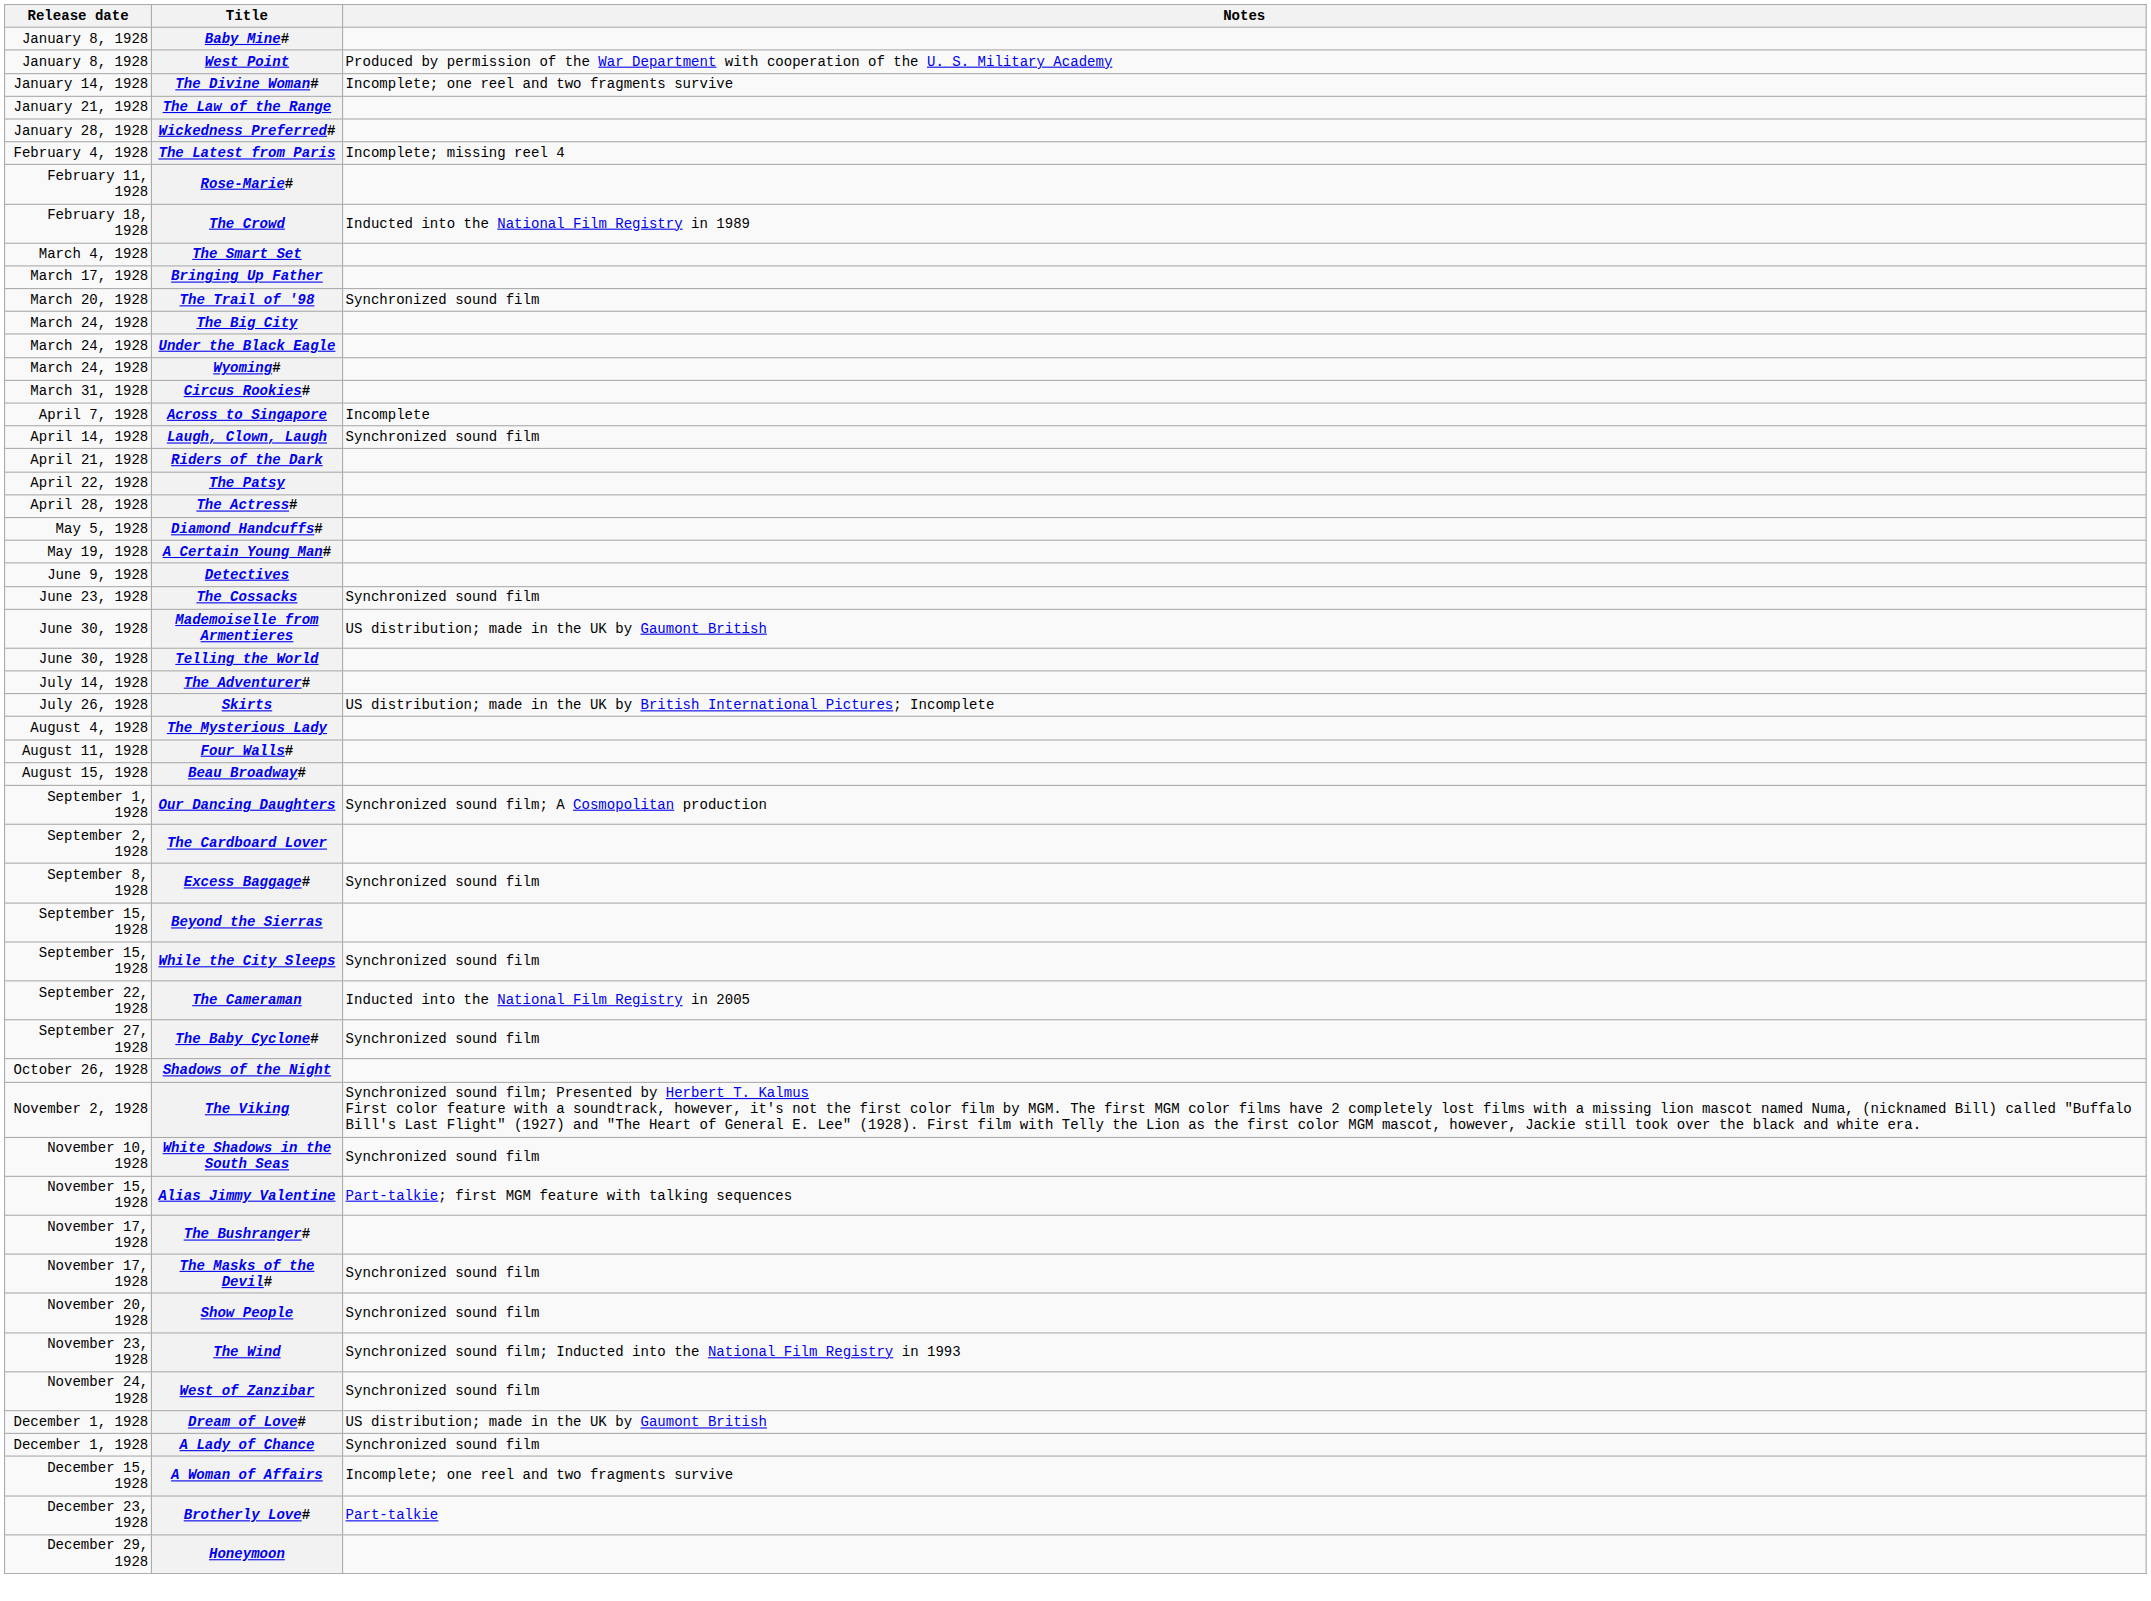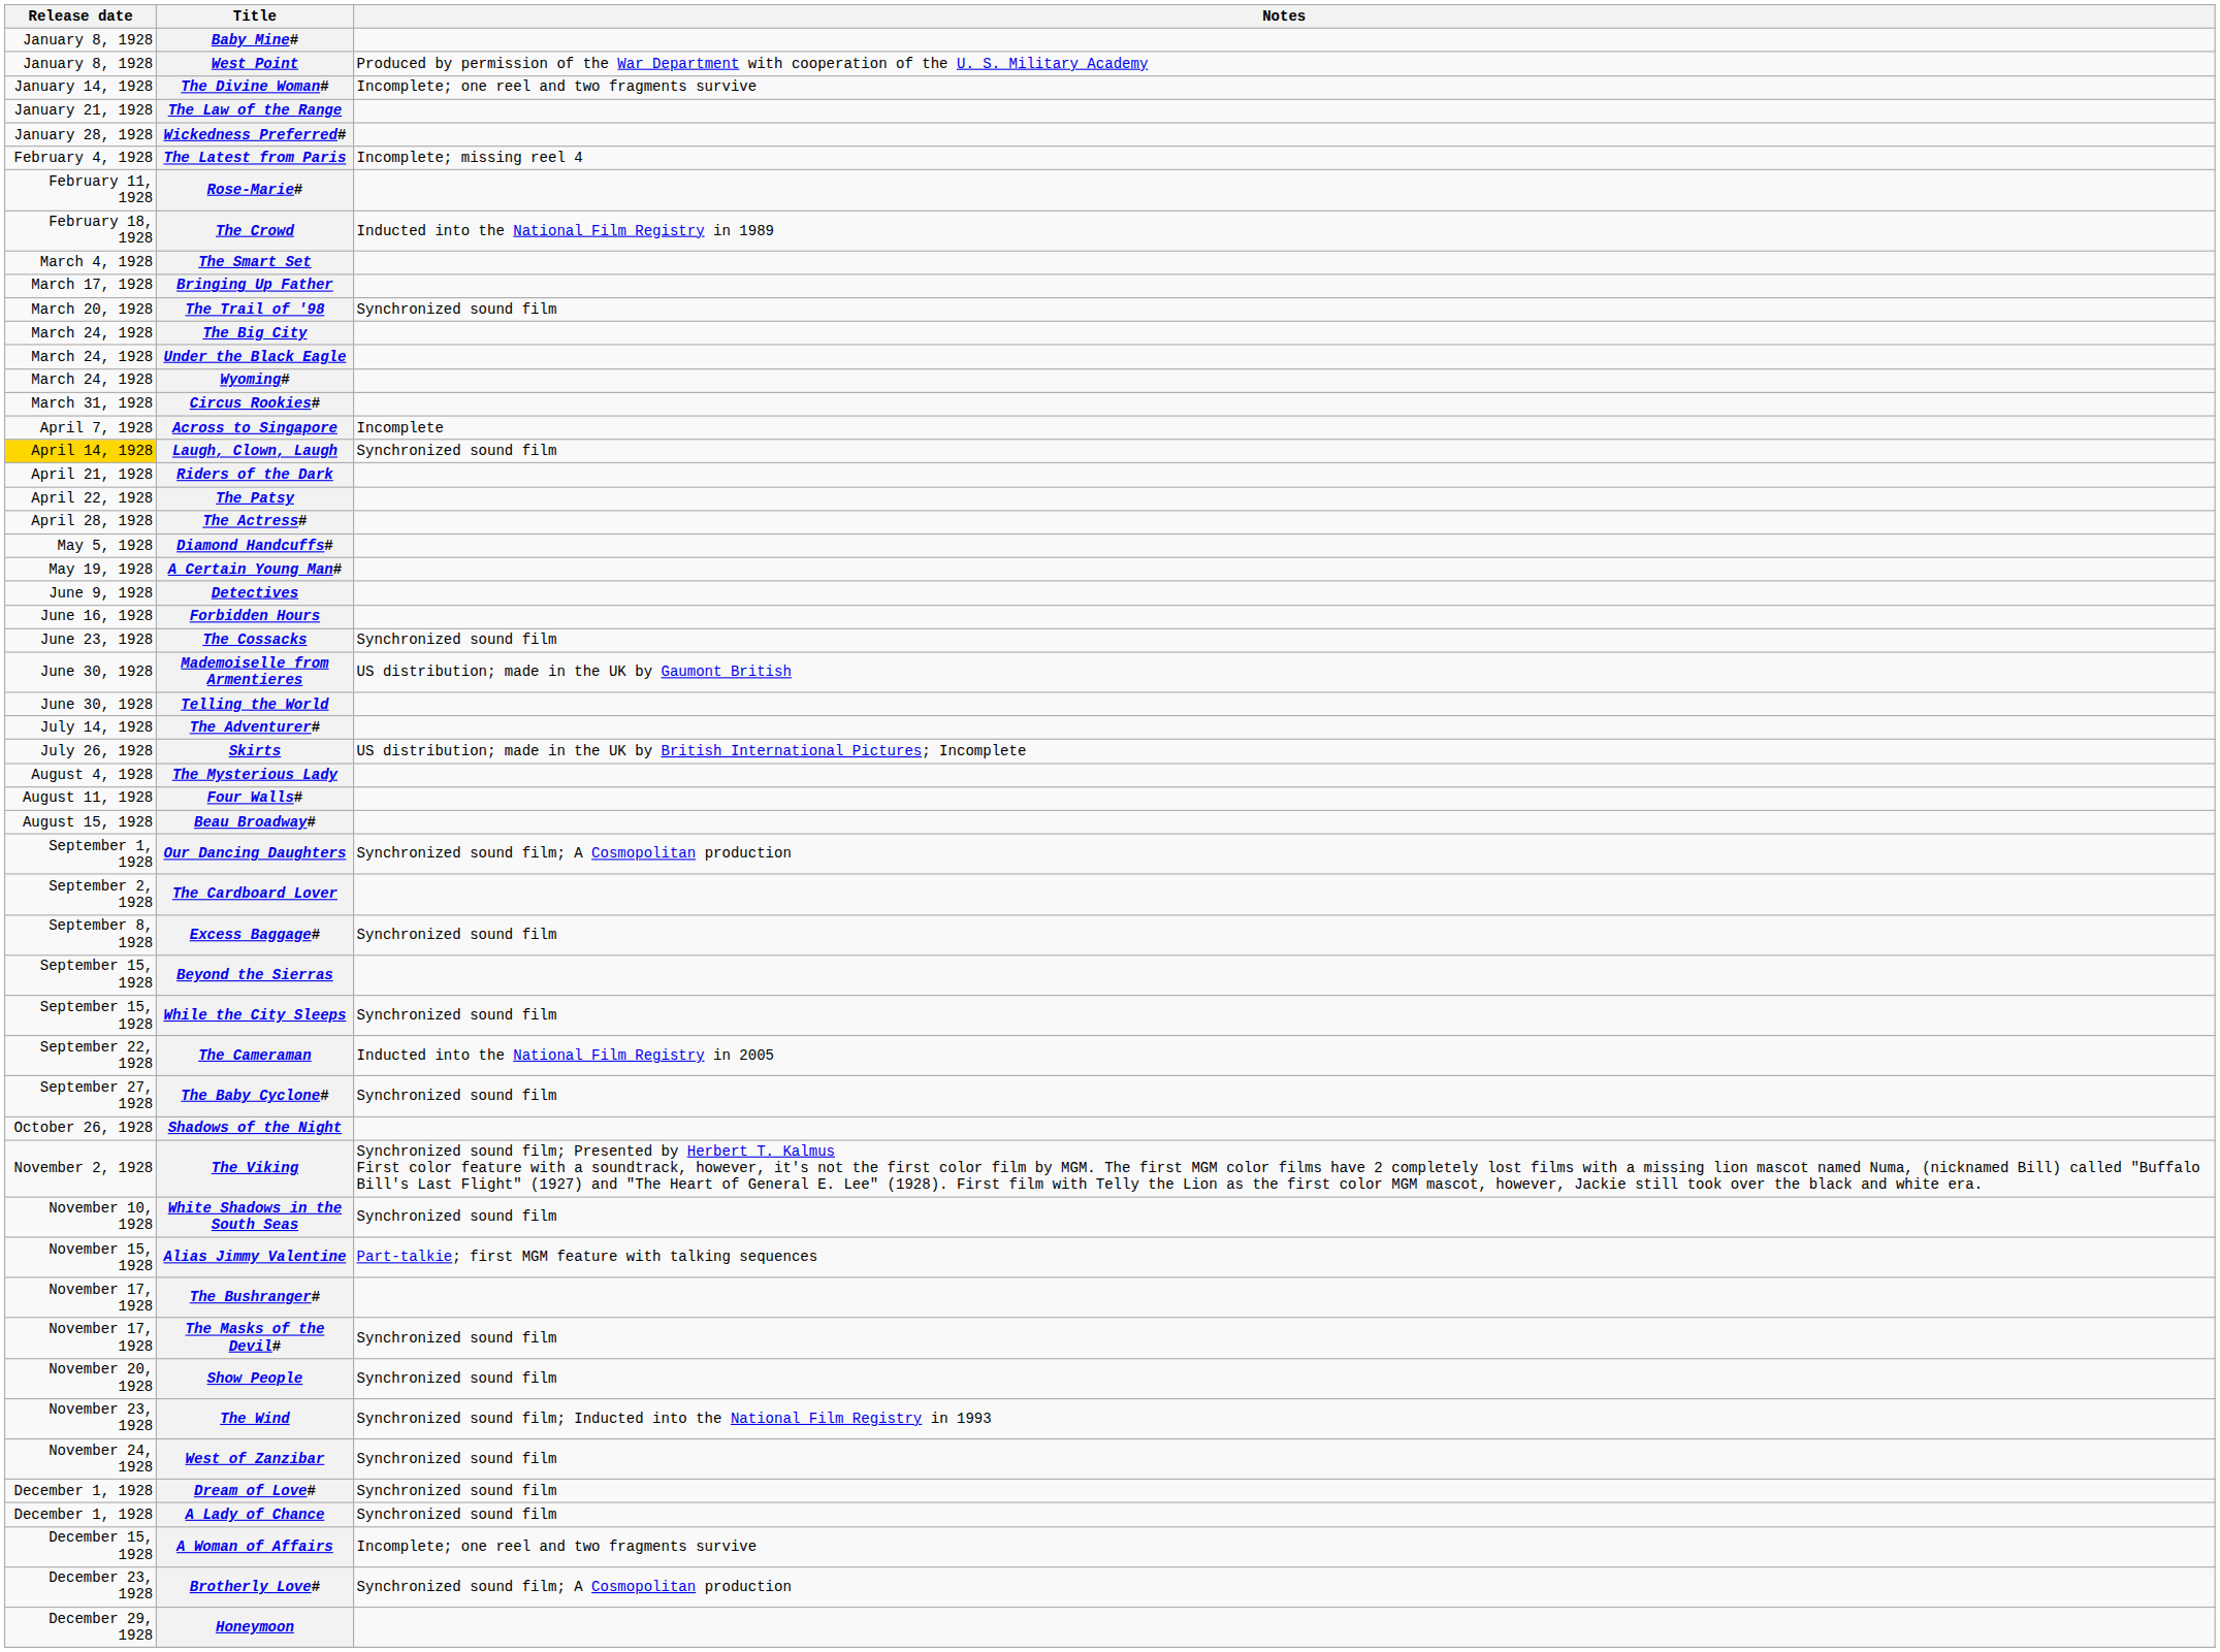Laugh, Clown, Laugh | Release date: no background -> gold background
+ row: June 16, 1928 | Forbidden Hours
Dream of Love# | Notes: US distribution; made in the UK by Gaumont British -> Synchronized sound film
Brotherly Love# | Notes: Part-talkie -> Synchronized sound film; A Cosmopolitan production
